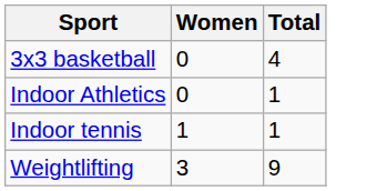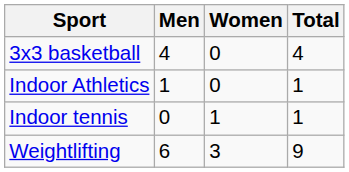+ column: Men | 4 | 1 | 0 | 6
